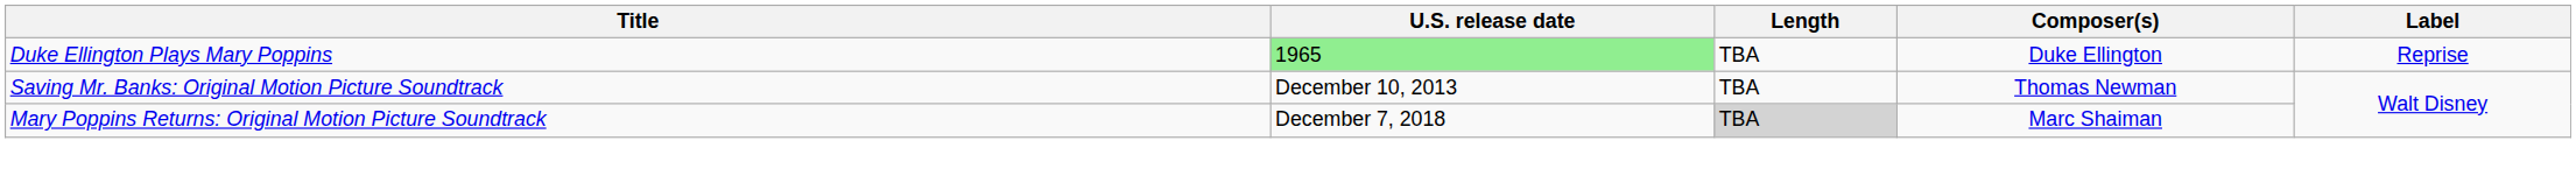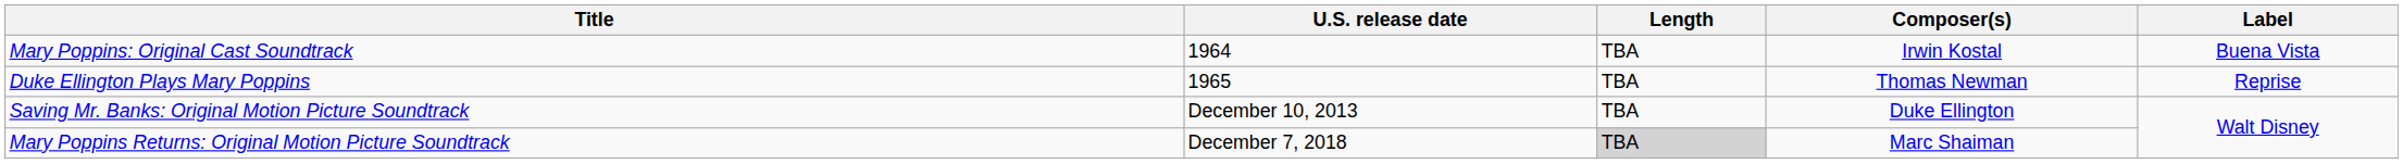+ row: Mary Poppins: Original Cast Soundtrack | 1964 | TBA | Irwin Kostal | Buena Vista
Duke Ellington Plays Mary Poppins | U.S. release date: lightgreen background -> no background
Duke Ellington Plays Mary Poppins | Composer(s): Duke Ellington -> Thomas Newman
Saving Mr. Banks: Original Motion Picture Soundtrack | Composer(s): Thomas Newman -> Duke Ellington
